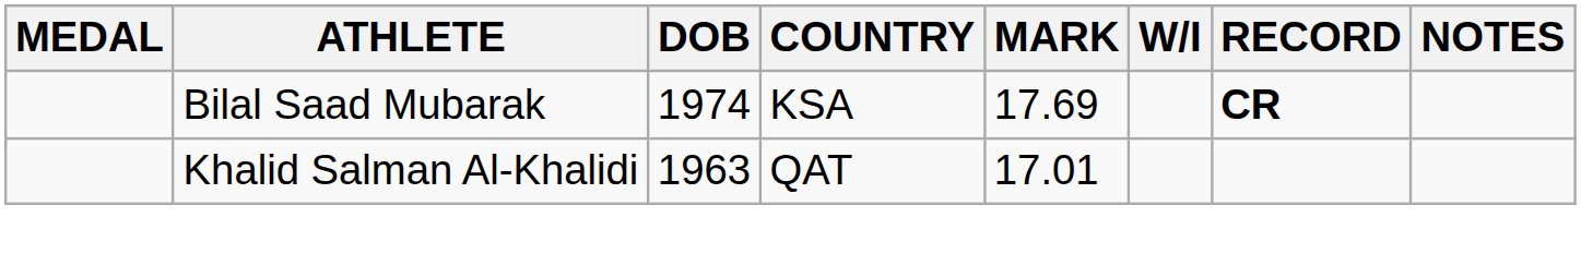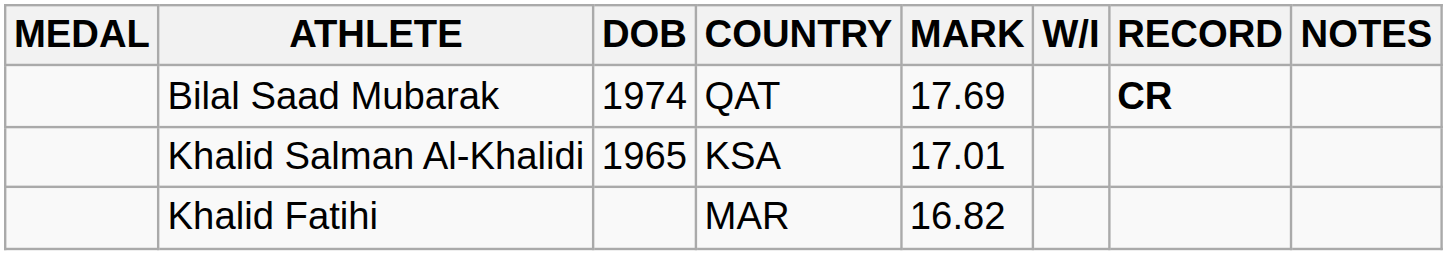Bilal Saad Mubarak | COUNTRY: KSA -> QAT
Khalid Salman Al-Khalidi | DOB: 1963 -> 1965
Khalid Salman Al-Khalidi | COUNTRY: QAT -> KSA
+ row: Khalid Fatihi | MAR | 16.82
